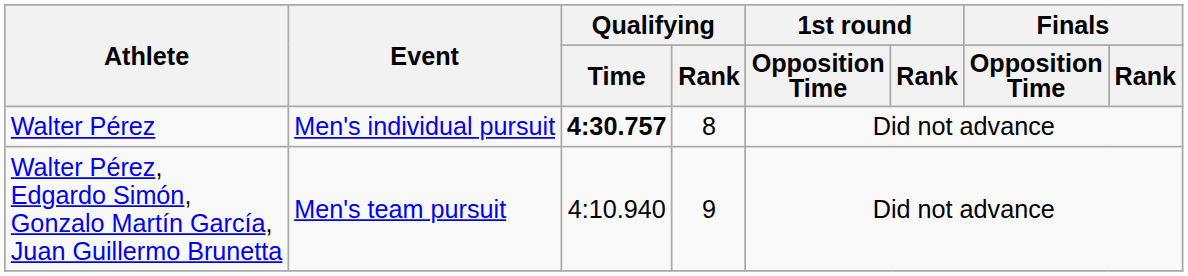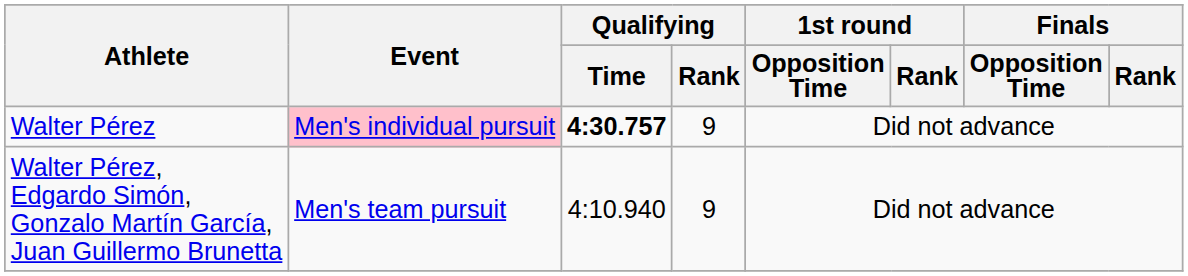Walter Pérez | Event: no background -> pink background
Walter Pérez | Qualifying / Rank: 8 -> 9
